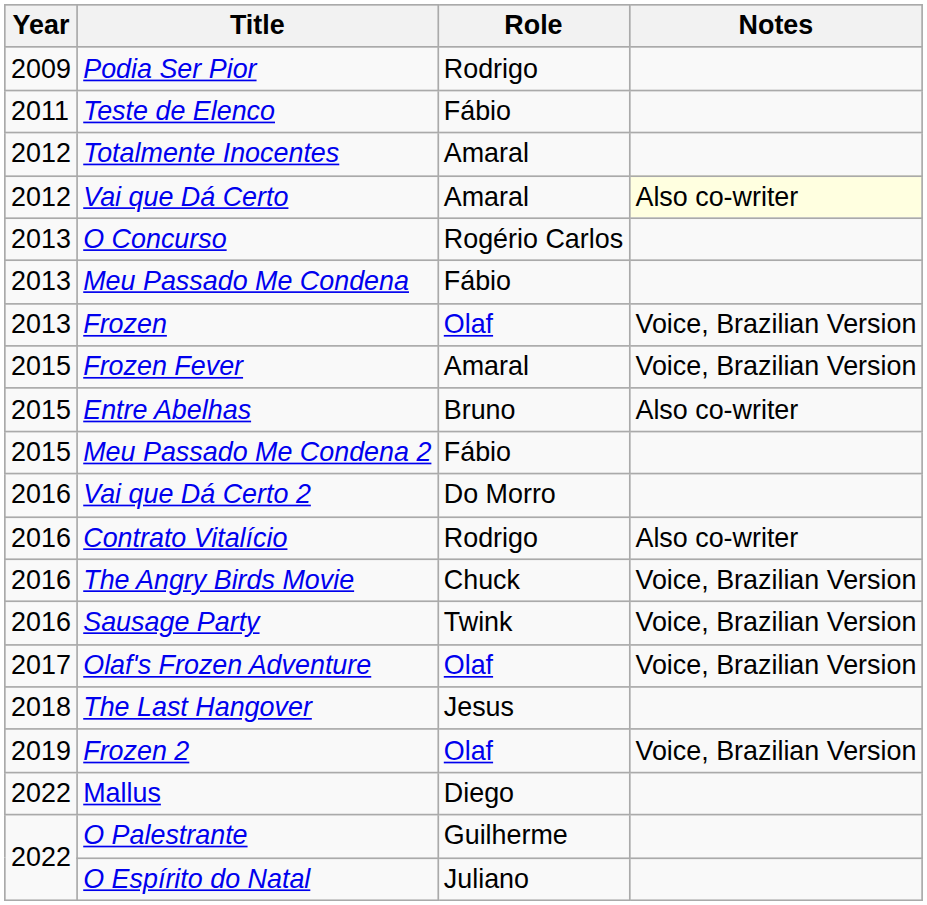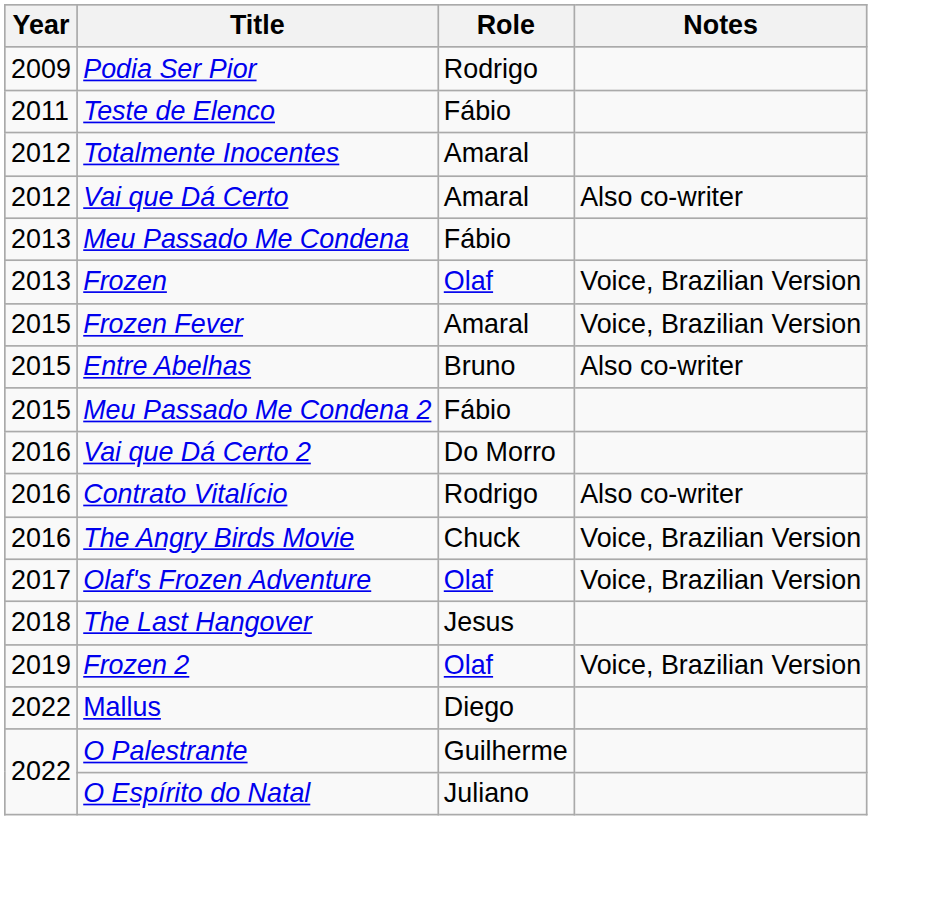Vai que Dá Certo | Notes: lightyellow background -> no background
- row: 2013 | O Concurso | Rogério Carlos
- row: 2016 | Sausage Party | Twink | Voice, Brazilian Version
